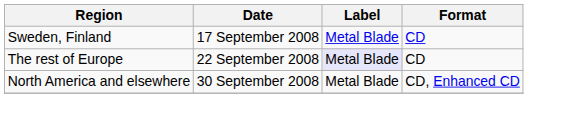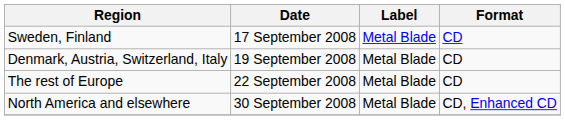+ row: Denmark, Austria, Switzerland, Italy | 19 September 2008 | Metal Blade | CD
The rest of Europe | Label: lavender background -> no background
